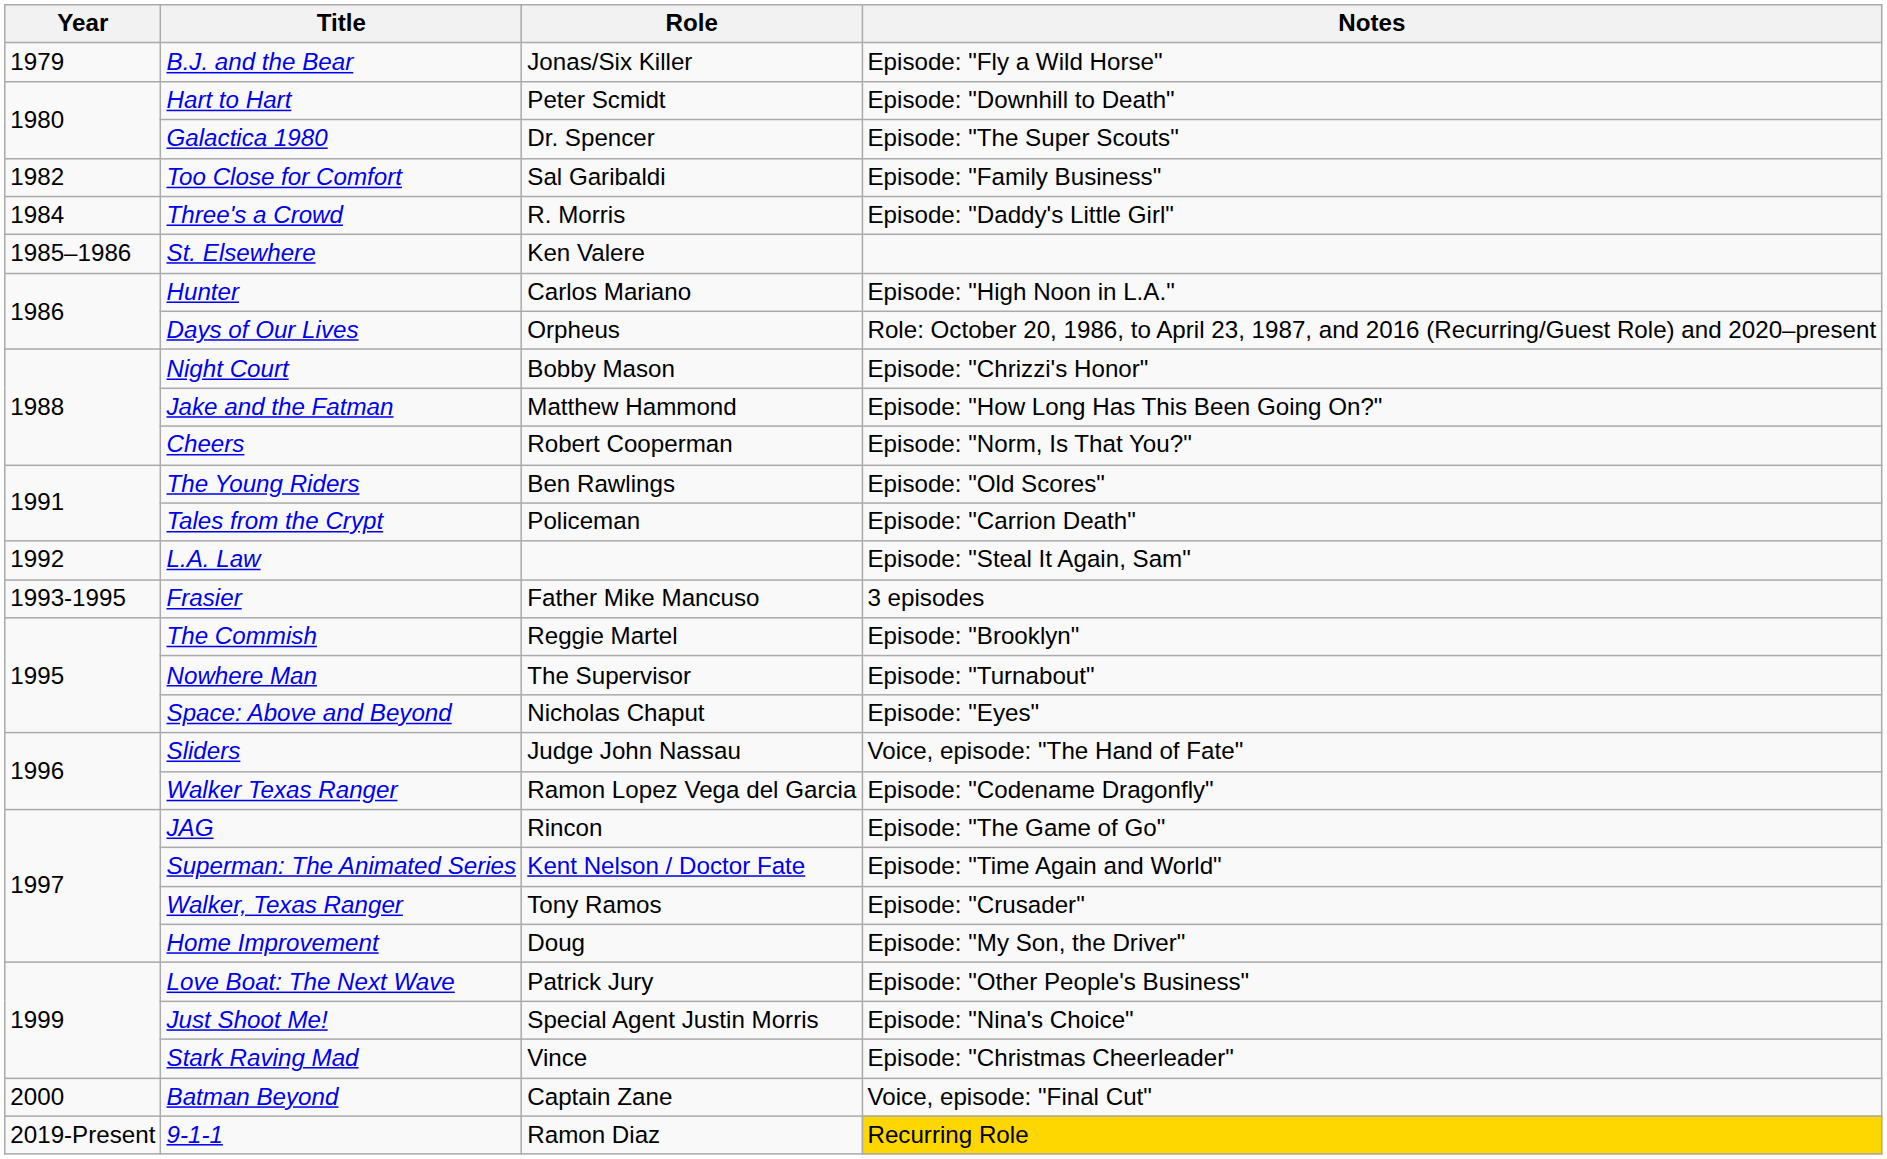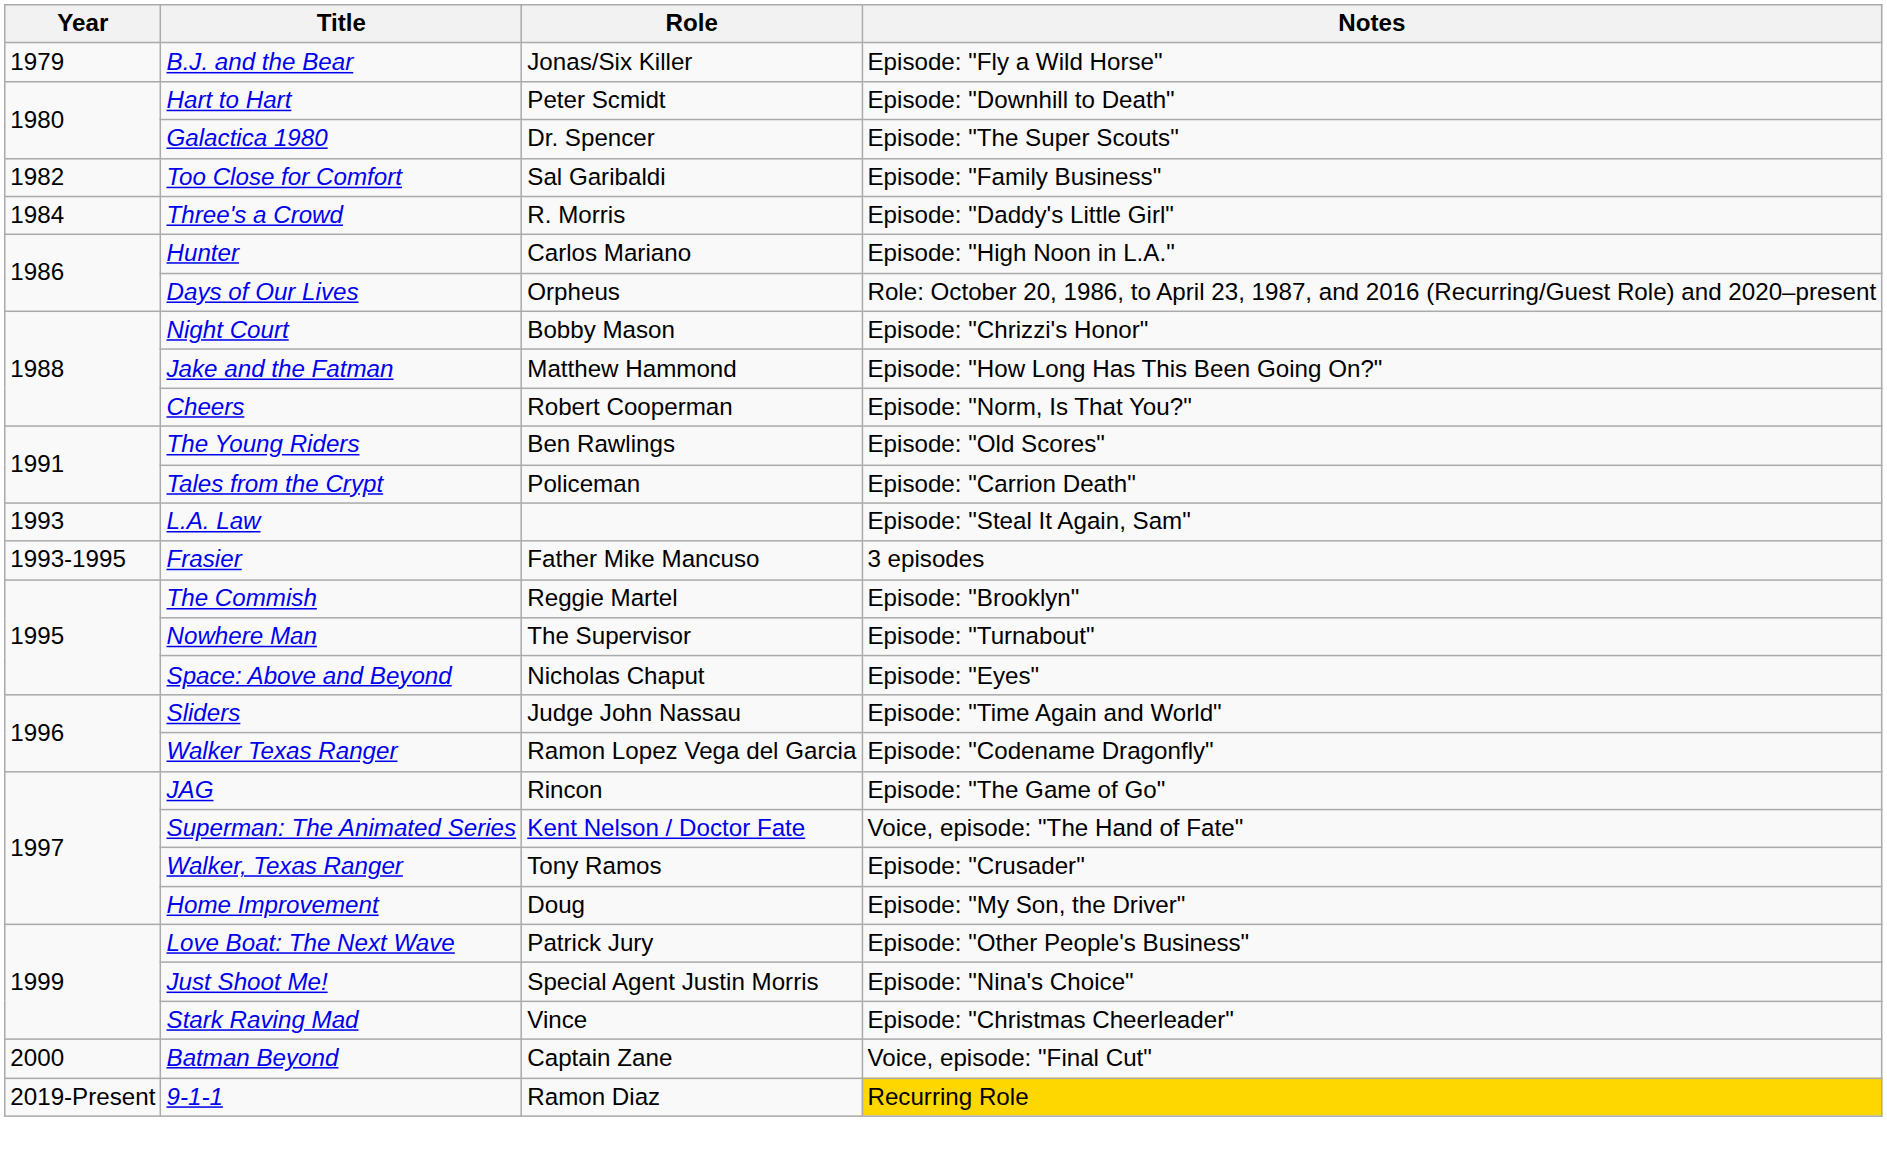- row: 1985–1986 | St. Elsewhere | Ken Valere
L.A. Law | Year: 1992 -> 1993
Sliders | Notes: Voice, episode: "The Hand of Fate" -> Episode: "Time Again and World"
Superman: The Animated Series | Notes: Episode: "Time Again and World" -> Voice, episode: "The Hand of Fate"
